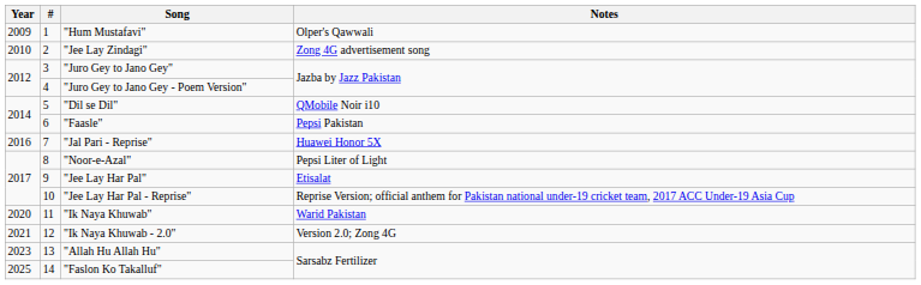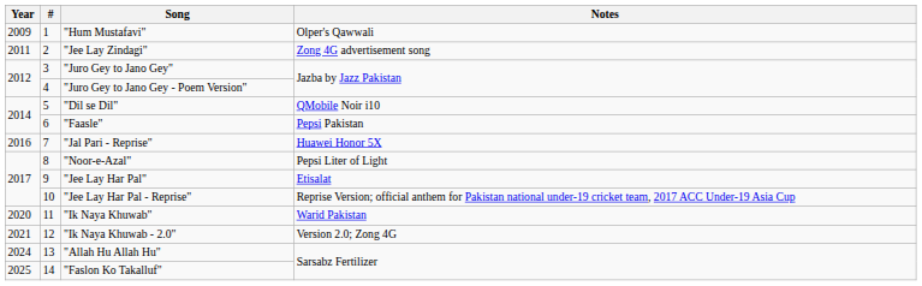"Jee Lay Zindagi" | Year: 2010 -> 2011
"Allah Hu Allah Hu" | Year: 2023 -> 2024
